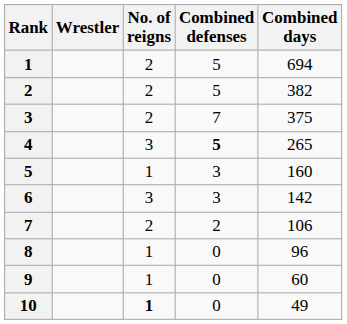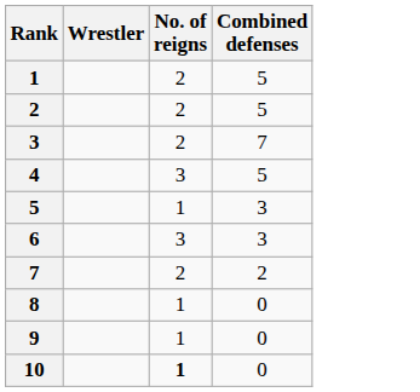- column: Combined days | 694 | 382 | 375 | 265 | 160 | 142 | 106 | 96 | 60 | 49
4 | Combined defenses: bold -> normal
